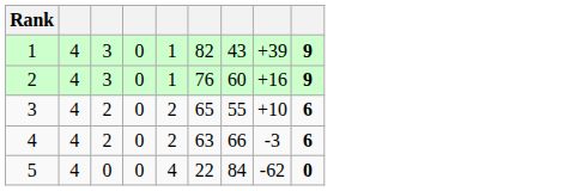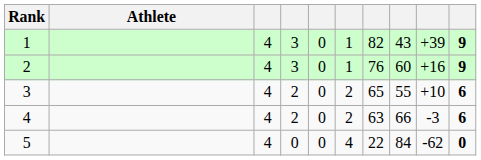+ column: Athlete
